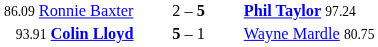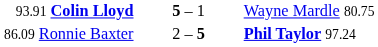rows swapped: 86.09 Ronnie Baxter <-> 93.91 Colin Lloyd
